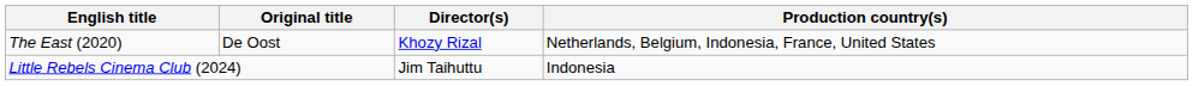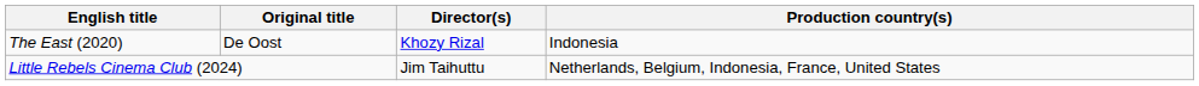The East (2020) | Production country(s): Netherlands, Belgium, Indonesia, France, United States -> Indonesia
Little Rebels Cinema Club (2024) | Production country(s): Indonesia -> Netherlands, Belgium, Indonesia, France, United States
